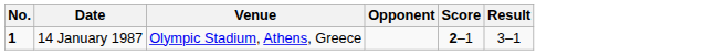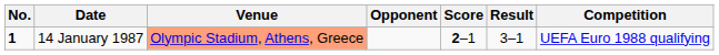+ column: Competition | UEFA Euro 1988 qualifying
14 January 1987 | Venue: no background -> lightsalmon background
